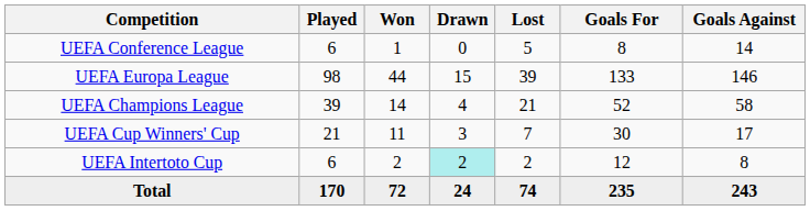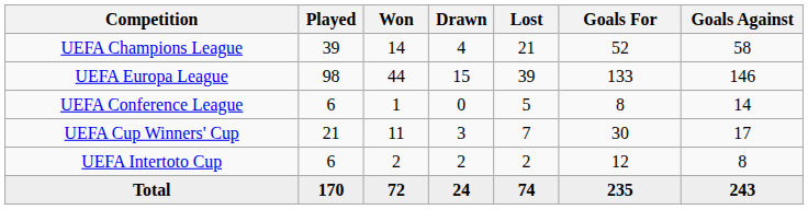rows swapped: UEFA Champions League <-> UEFA Conference League
UEFA Intertoto Cup | Drawn: paleturquoise background -> no background
